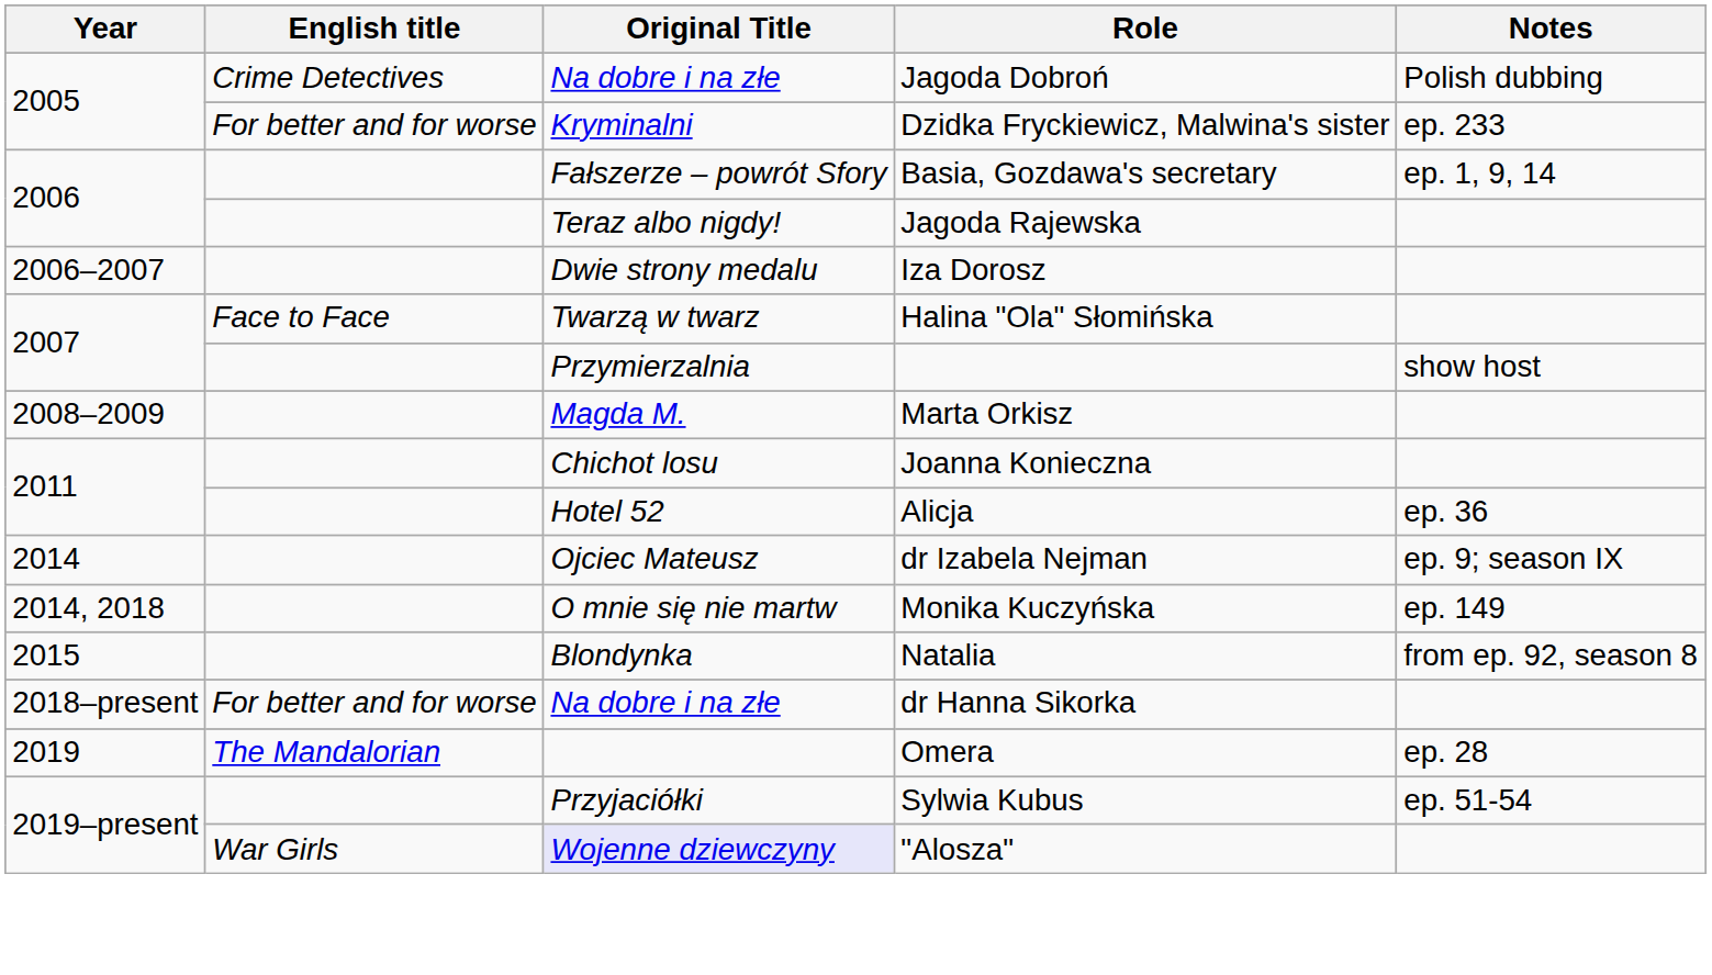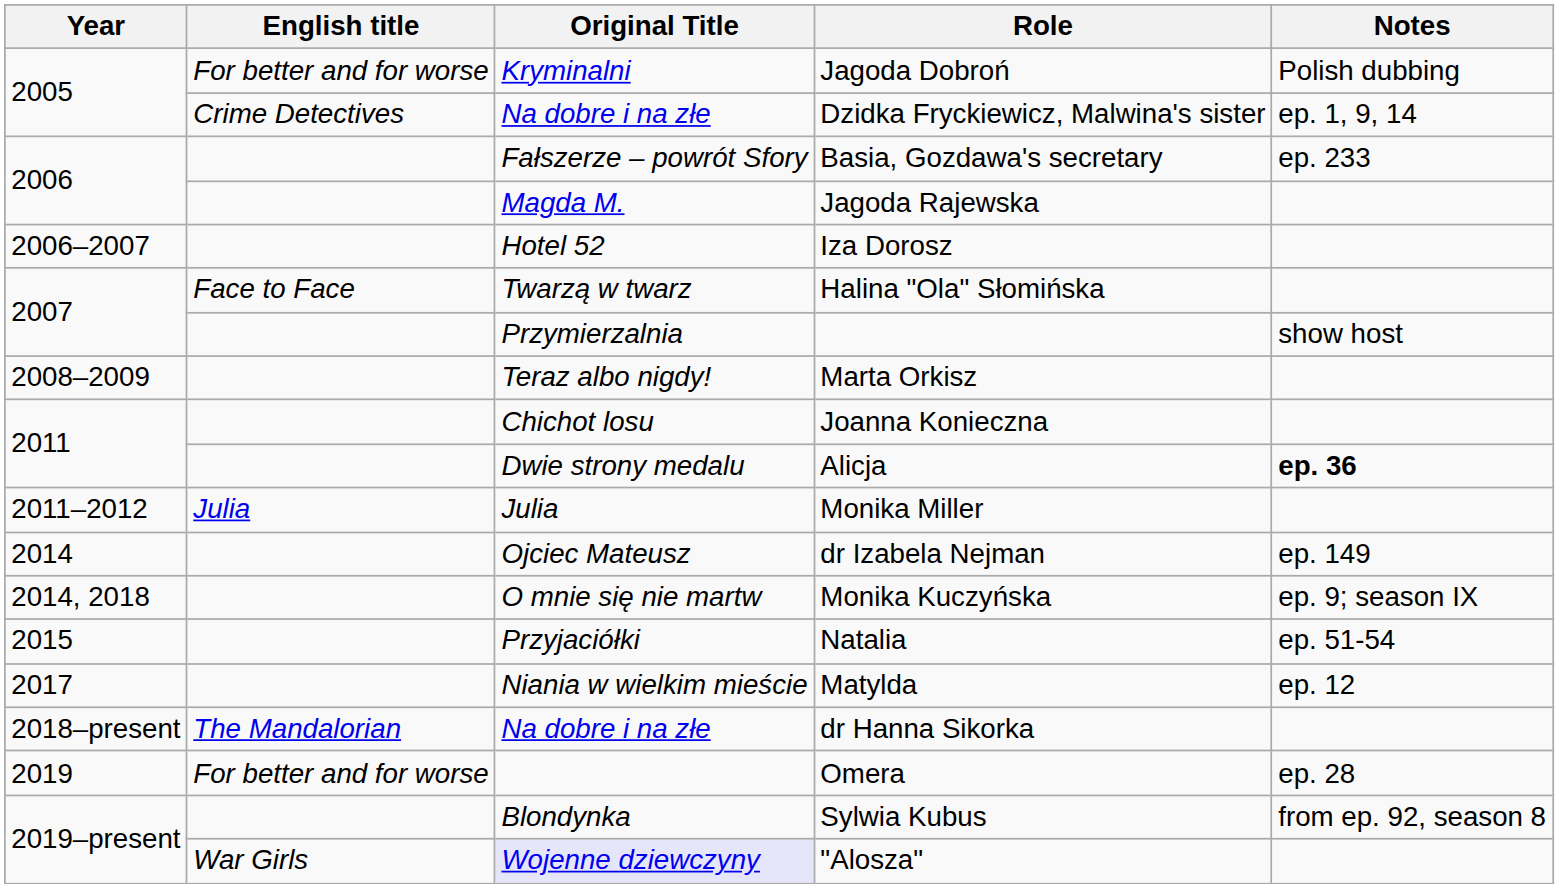Jagoda Dobroń | English title: Crime Detectives -> For better and for worse
Jagoda Dobroń | Original Title: Na dobre i na złe -> Kryminalni
Dzidka Fryckiewicz, Malwina's sister | English title: For better and for worse -> Crime Detectives
Dzidka Fryckiewicz, Malwina's sister | Original Title: Kryminalni -> Na dobre i na złe
Dzidka Fryckiewicz, Malwina's sister | Notes: ep. 233 -> ep. 1, 9, 14
Basia, Gozdawa's secretary | Notes: ep. 1, 9, 14 -> ep. 233
Jagoda Rajewska | Original Title: Teraz albo nigdy! -> Magda M.
Iza Dorosz | Original Title: Dwie strony medalu -> Hotel 52
Marta Orkisz | Original Title: Magda M. -> Teraz albo nigdy!
Alicja | Original Title: Hotel 52 -> Dwie strony medalu
Alicja | Notes: normal -> bold
+ row: 2011–2012 | Julia | Julia | Monika Miller
dr Izabela Nejman | Notes: ep. 9; season IX -> ep. 149
Monika Kuczyńska | Notes: ep. 149 -> ep. 9; season IX
Natalia | Original Title: Blondynka -> Przyjaciółki
Natalia | Notes: from ep. 92, season 8 -> ep. 51-54
+ row: 2017 | Niania w wielkim mieście | Matylda | ep. 12
dr Hanna Sikorka | English title: For better and for worse -> The Mandalorian
Omera | English title: The Mandalorian -> For better and for worse
Sylwia Kubus | Original Title: Przyjaciółki -> Blondynka
Sylwia Kubus | Notes: ep. 51-54 -> from ep. 92, season 8
